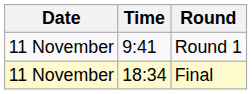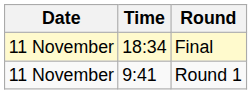rows swapped: Round 1 <-> Final
